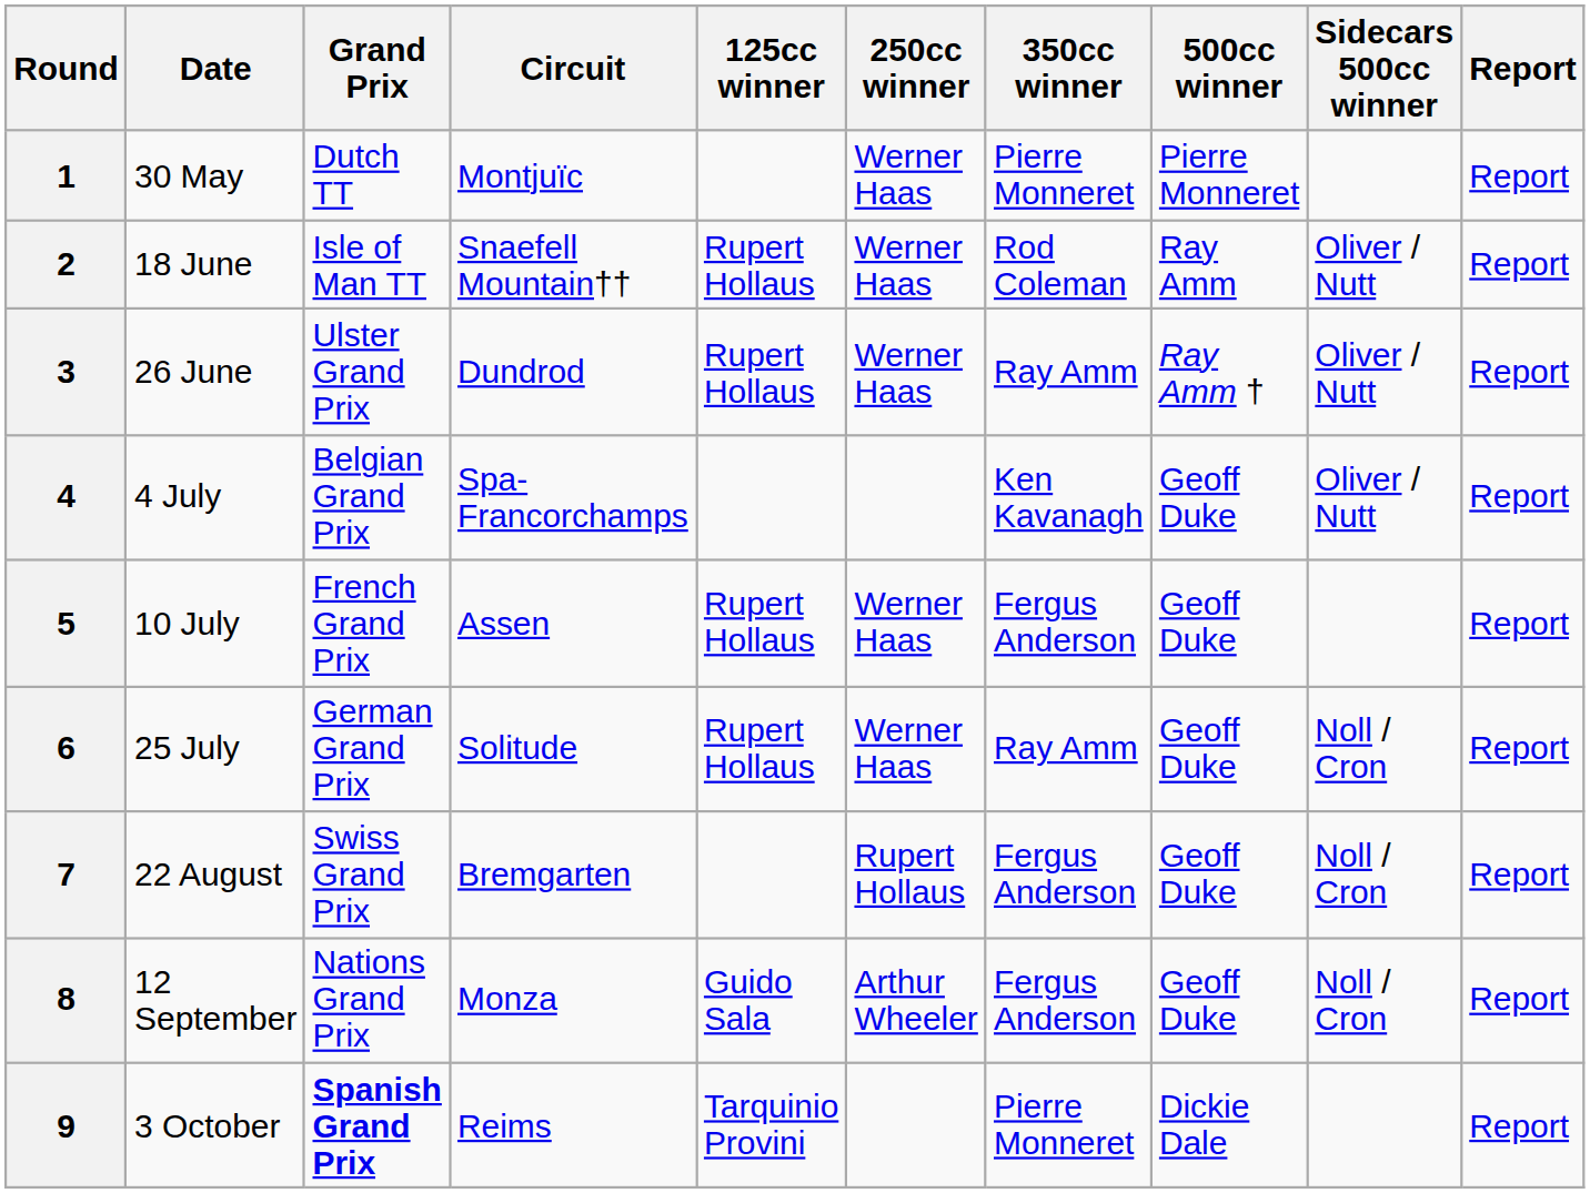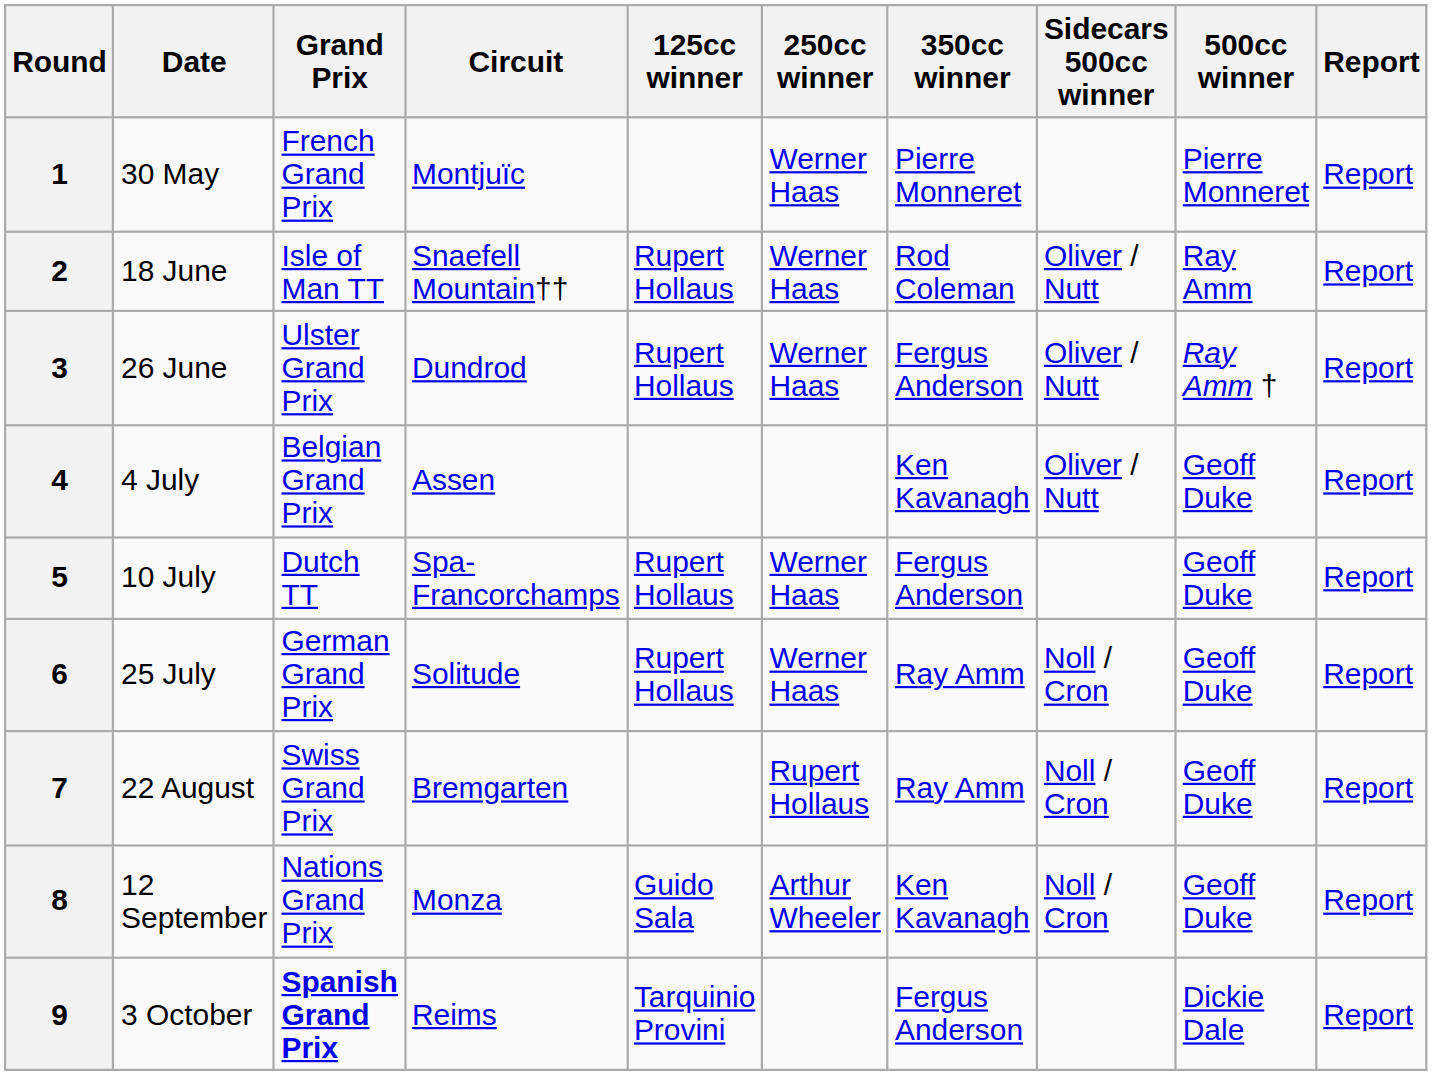columns swapped: 500cc winner <-> Sidecars 500cc winner
1 | Grand Prix: Dutch TT -> French Grand Prix
3 | 350cc winner: Ray Amm -> Fergus Anderson
4 | Circuit: Spa-Francorchamps -> Assen
5 | Grand Prix: French Grand Prix -> Dutch TT
5 | Circuit: Assen -> Spa-Francorchamps
7 | 350cc winner: Fergus Anderson -> Ray Amm
8 | 350cc winner: Fergus Anderson -> Ken Kavanagh
9 | 350cc winner: Pierre Monneret -> Fergus Anderson
